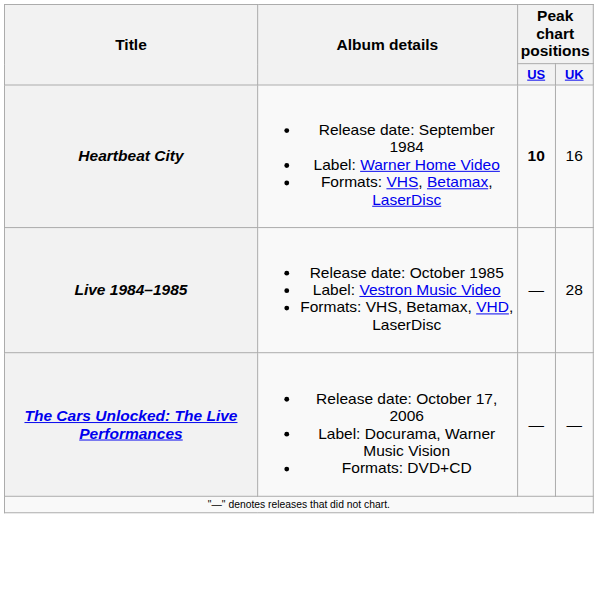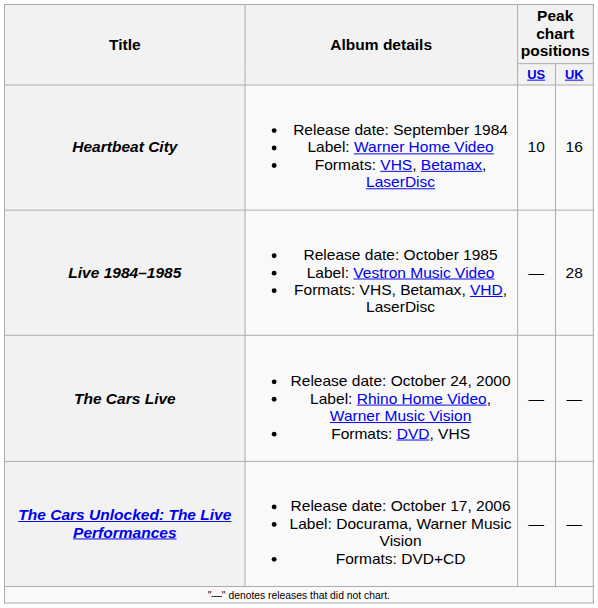Heartbeat City | Peak chart positions / US: bold -> normal
+ row: The Cars Live | Release date: October 24, 2000 Label: Rhino Home Video, Warner Music Vision Formats: DVD, VHS | — | —
